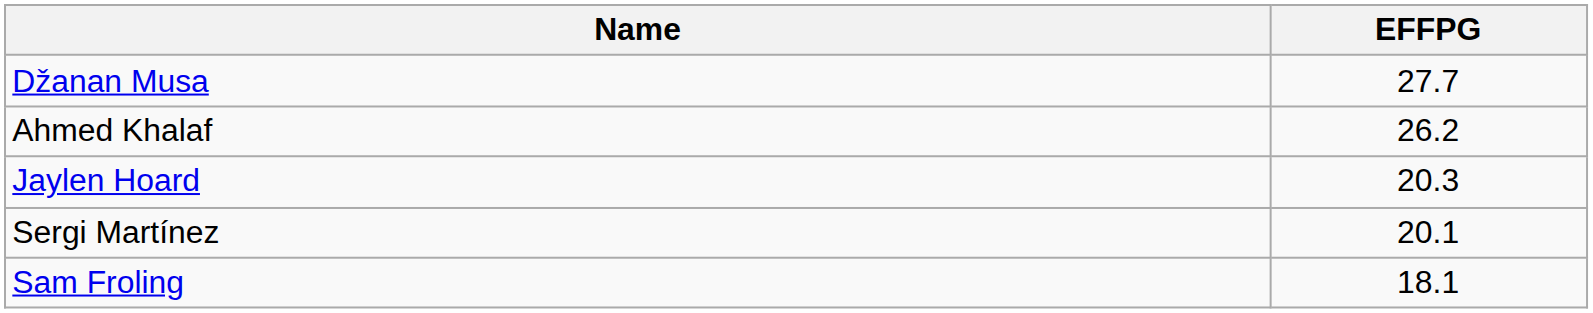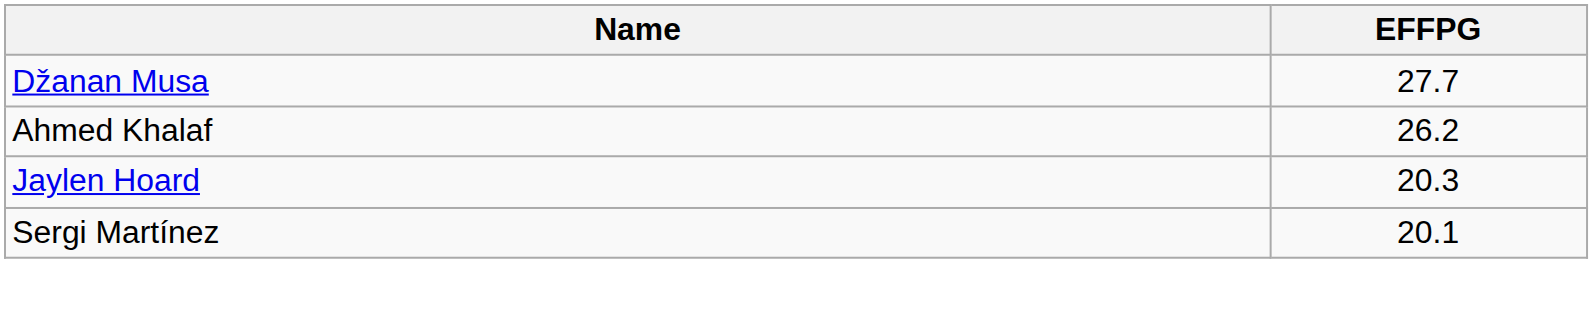- row: Sam Froling | 18.1
